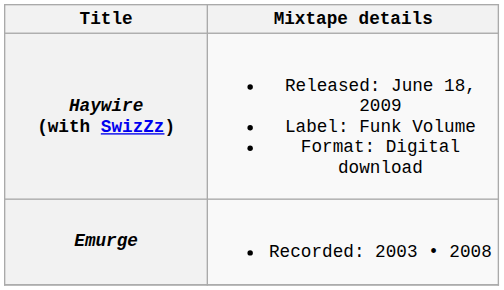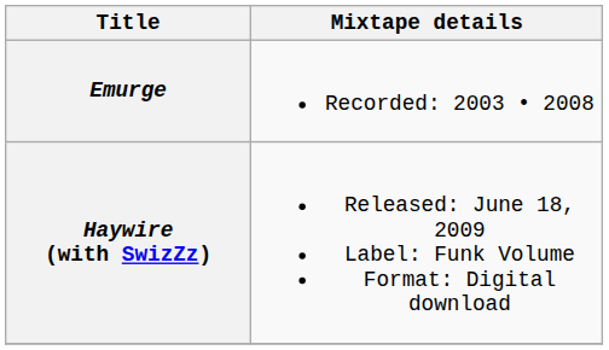rows swapped: Emurge <-> Haywire (with SwizZz)
